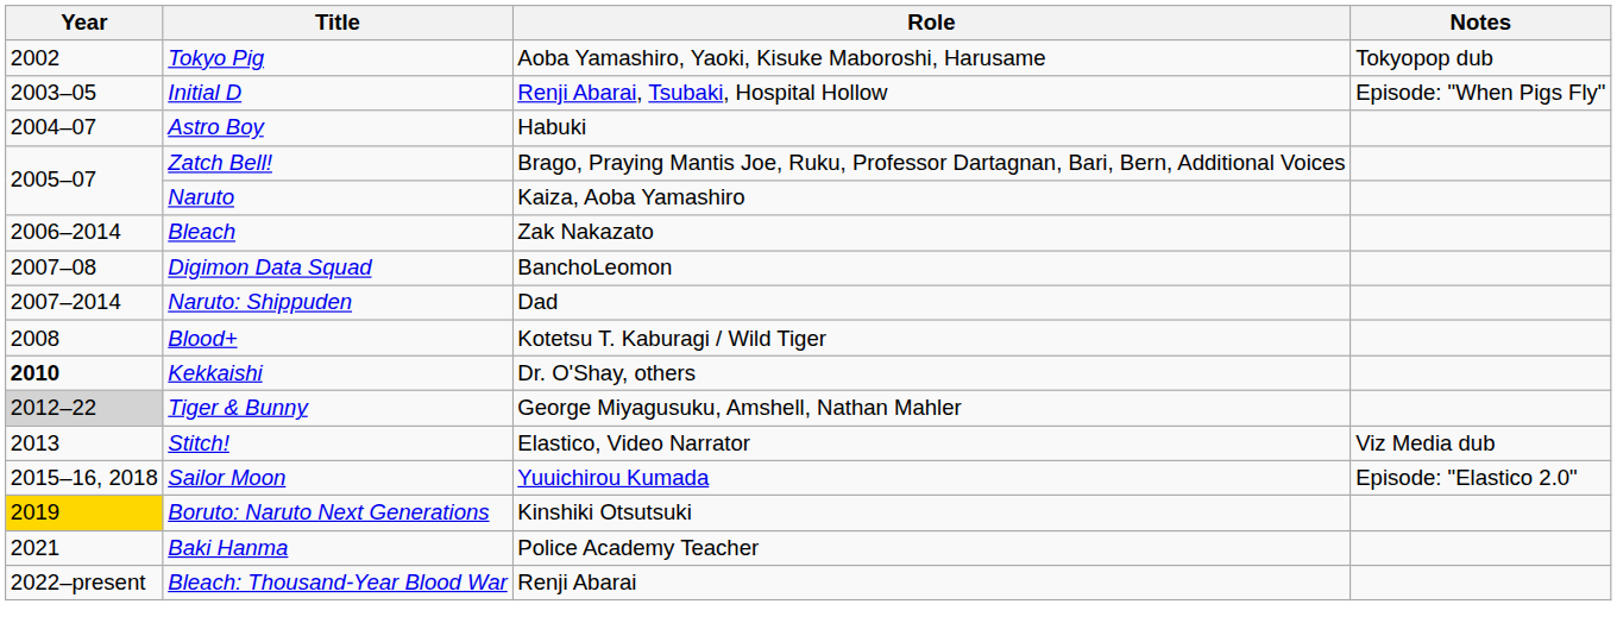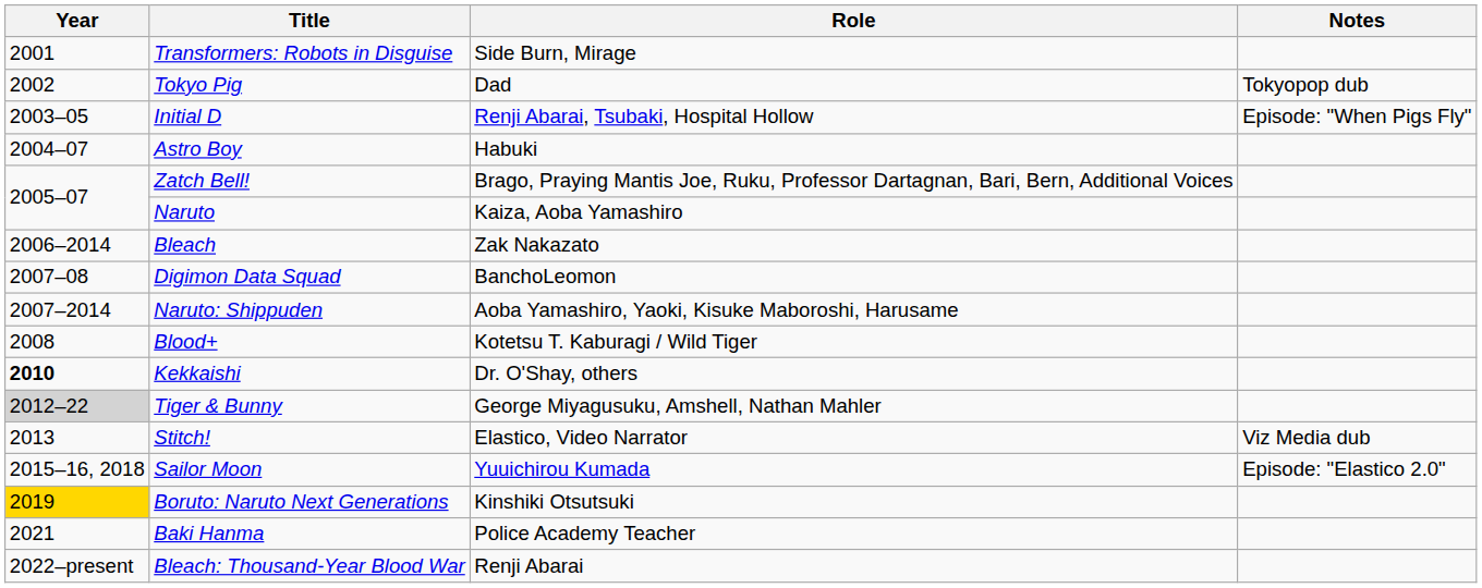+ row: 2001 | Transformers: Robots in Disguise | Side Burn, Mirage
Tokyo Pig | Role: Aoba Yamashiro, Yaoki, Kisuke Maboroshi, Harusame -> Dad
Naruto: Shippuden | Role: Dad -> Aoba Yamashiro, Yaoki, Kisuke Maboroshi, Harusame
